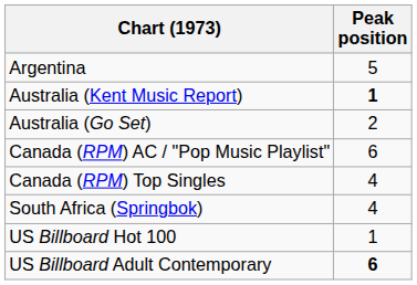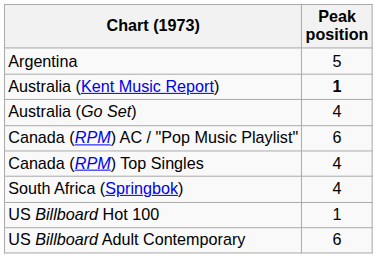Australia (Go Set) | Peak position: 2 -> 4
US Billboard Adult Contemporary | Peak position: bold -> normal
